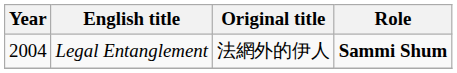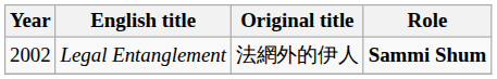Legal Entanglement | Year: 2004 -> 2002
